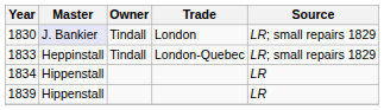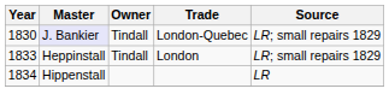1830 | Trade: London -> London-Quebec
1833 | Trade: London-Quebec -> London
- row: 1839 | Hippenstall | LR
